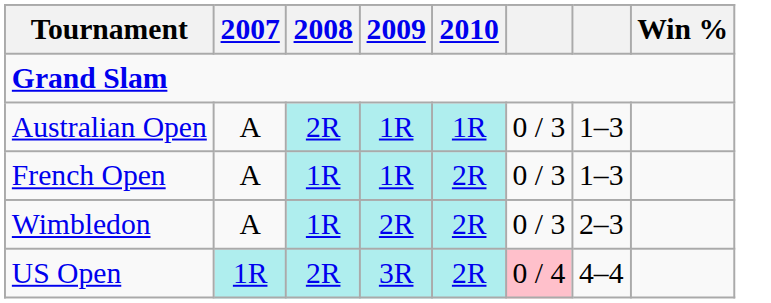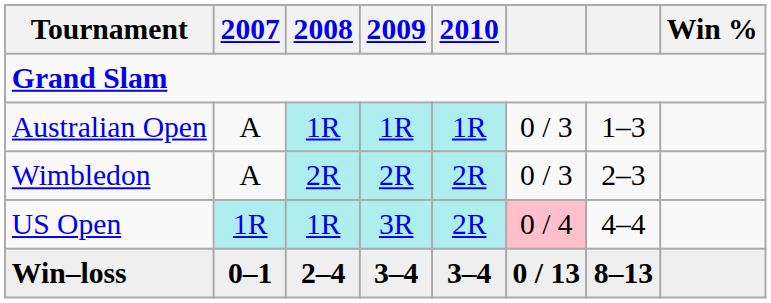Australian Open | 2008: 2R -> 1R
- row: French Open | A | 1R | 1R | 2R | 0 / 3 | 1–3
Wimbledon | 2008: 1R -> 2R
US Open | 2008: 2R -> 1R
+ row: Win–loss | 0–1 | 2–4 | 3–4 | 3–4 | 0 / 13 | 8–13
